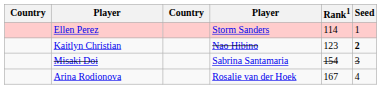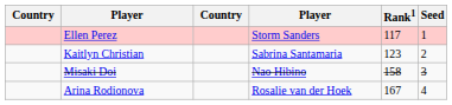Ellen Perez | Rank1: 114 -> 117
Kaitlyn Christian | column 4: Nao Hibino -> Sabrina Santamaria
Kaitlyn Christian | Seed: bold -> normal
Misaki Doi | column 4: Sabrina Santamaria -> Nao Hibino
Misaki Doi | Rank1: 154 -> 158
